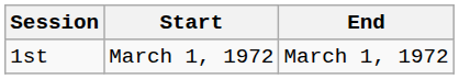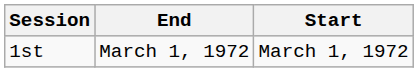columns swapped: Start <-> End
